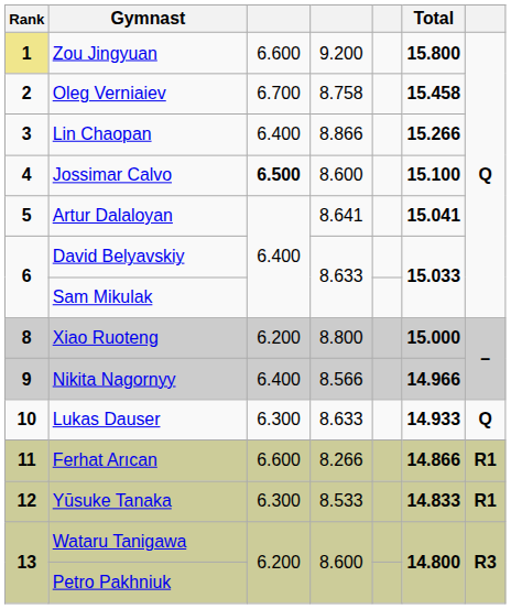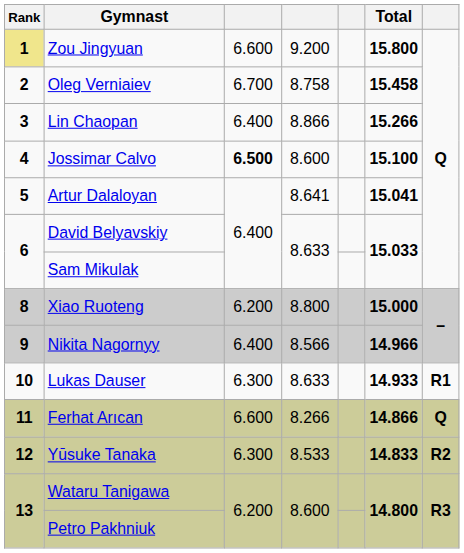Lukas Dauser | column 7: Q -> R1
Ferhat Arıcan | column 7: R1 -> Q
Yūsuke Tanaka | column 7: R1 -> R2
